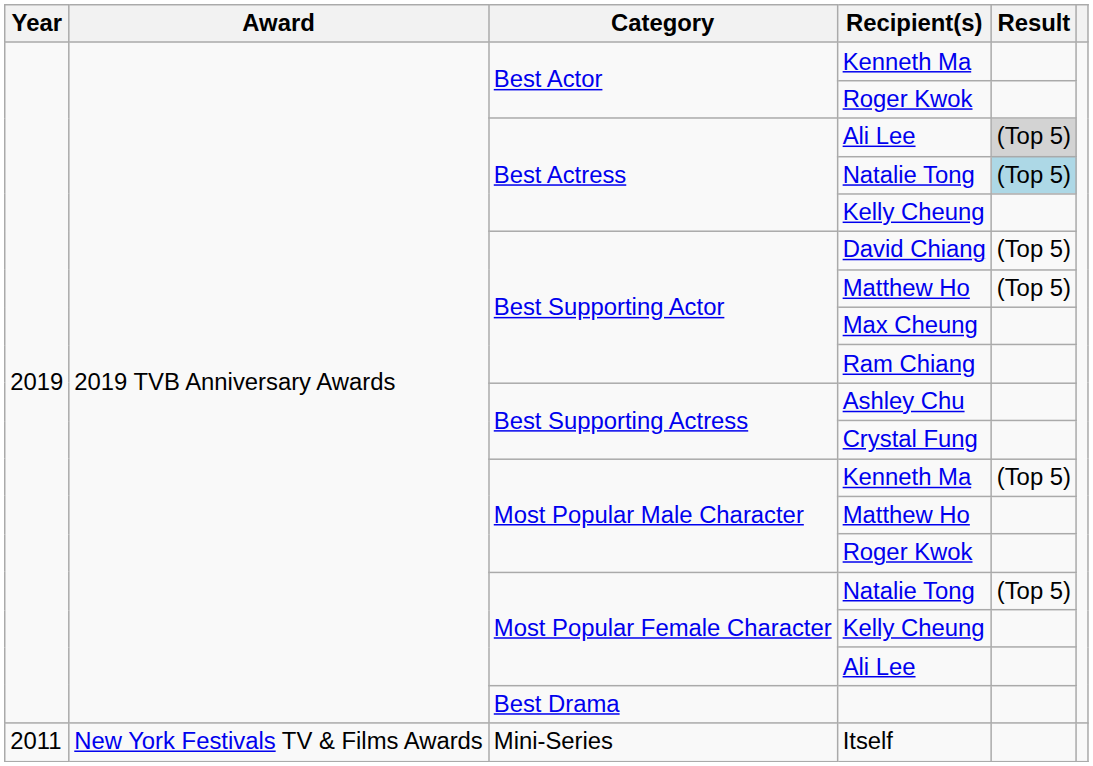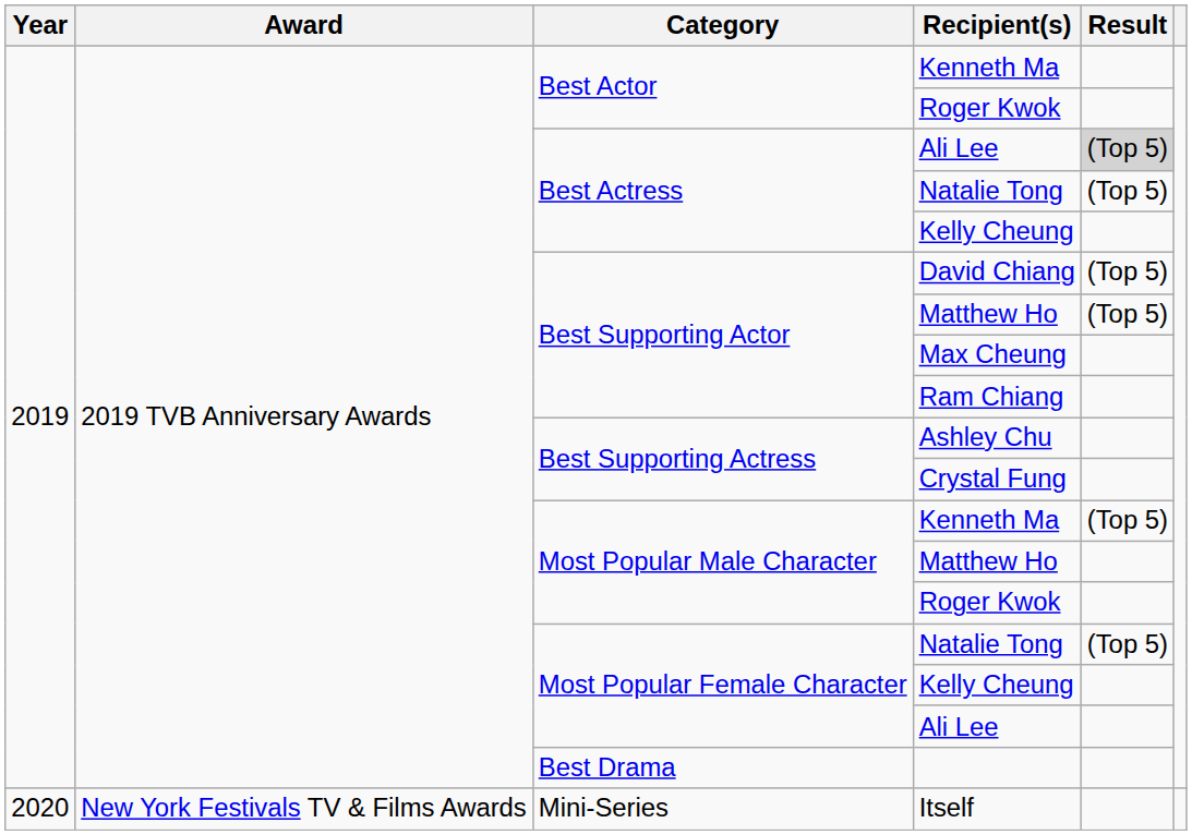Best Actress / Natalie Tong | Result: lightblue background -> no background
Itself | Year: 2011 -> 2020
